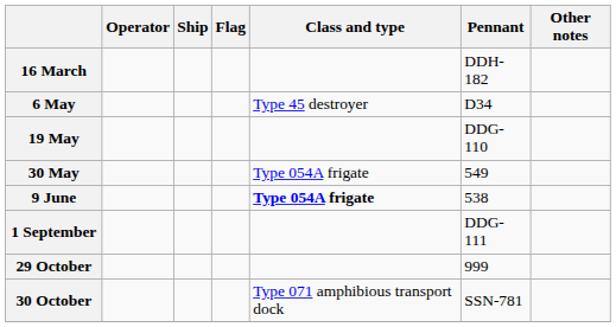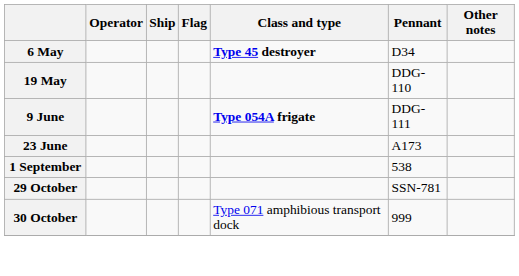- row: 16 March | DDH-182
6 May | Class and type: normal -> bold
- row: 30 May | Type 054A frigate | 549
9 June | Pennant: 538 -> DDG-111
+ row: 23 June | A173
1 September | Pennant: DDG-111 -> 538
29 October | Pennant: 999 -> SSN-781
30 October | Pennant: SSN-781 -> 999
